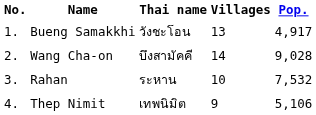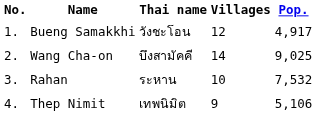Bueng Samakkhi | Villages: 13 -> 12
Wang Cha-on | Pop.: 9,028 -> 9,025
